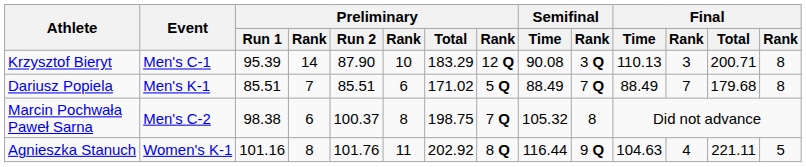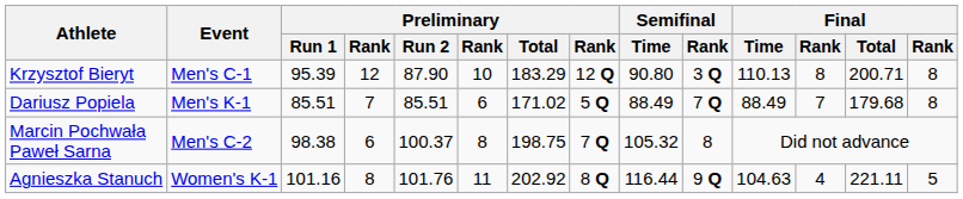Krzysztof Bieryt | column 4: 14 -> 12
Krzysztof Bieryt | Semifinal / Time: 90.08 -> 90.80
Krzysztof Bieryt | column 12: 3 -> 8
